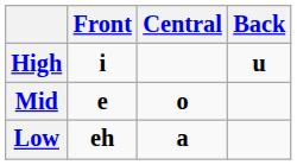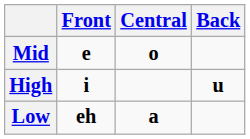rows swapped: High <-> Mid
